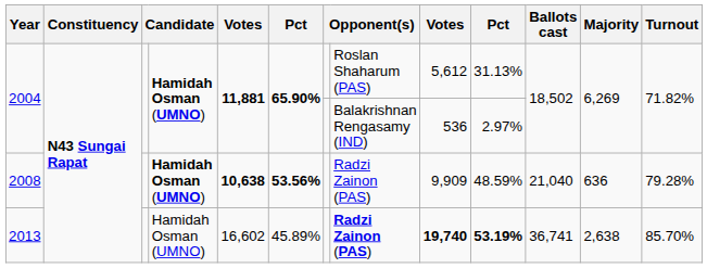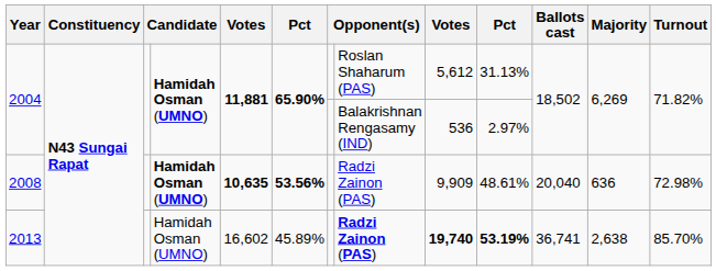2008 | column 5: 10,638 -> 10,635
2008 | column 10: 48.59% -> 48.61%
2008 | Ballots cast: 21,040 -> 20,040
2008 | Turnout: 79.28% -> 72.98%
